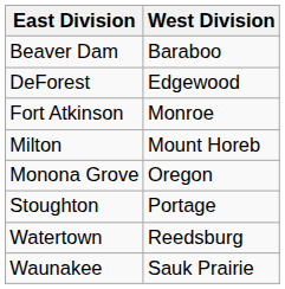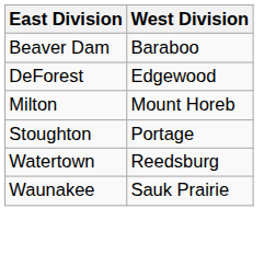- row: Fort Atkinson | Monroe
- row: Monona Grove | Oregon
